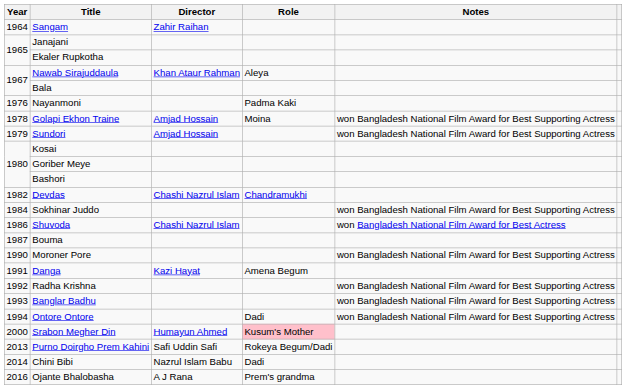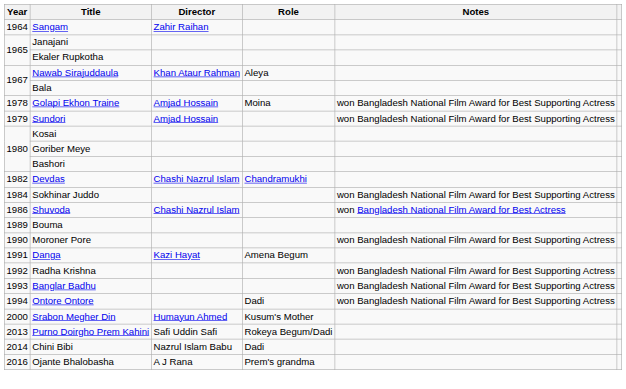- row: 1976 | Nayanmoni | Padma Kaki
Bouma | Year: 1987 -> 1989
Srabon Megher Din | Role: pink background -> no background
